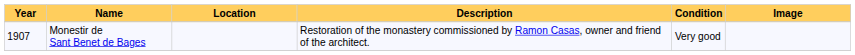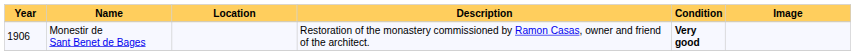Monestir de Sant Benet de Bages | Year: 1907 -> 1906
Monestir de Sant Benet de Bages | Condition: normal -> bold
